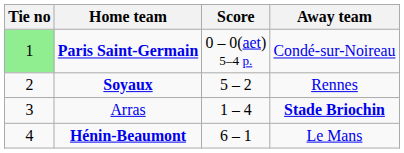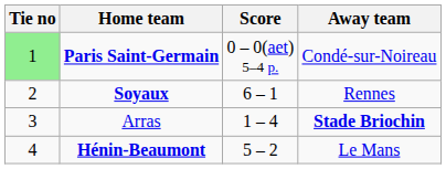Soyaux | Score: 5 – 2 -> 6 – 1
Hénin-Beaumont | Score: 6 – 1 -> 5 – 2
